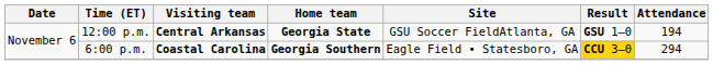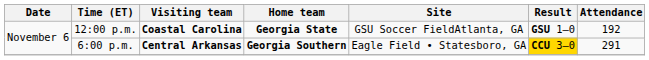12:00 p.m. | Visiting team: Central Arkansas -> Coastal Carolina
12:00 p.m. | Attendance: 194 -> 192
6:00 p.m. | Visiting team: Coastal Carolina -> Central Arkansas
6:00 p.m. | Attendance: 294 -> 291
